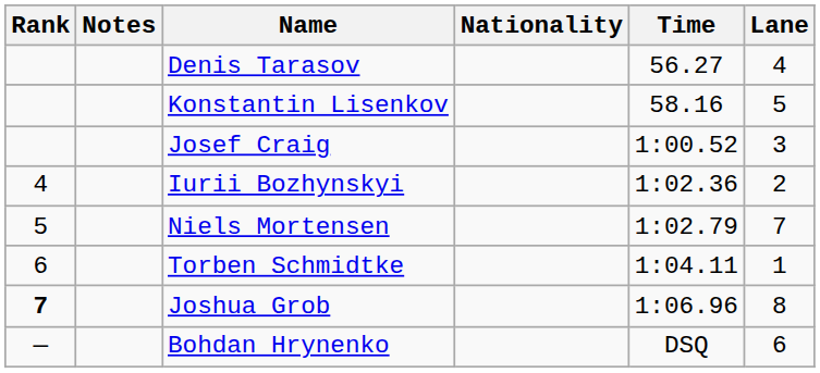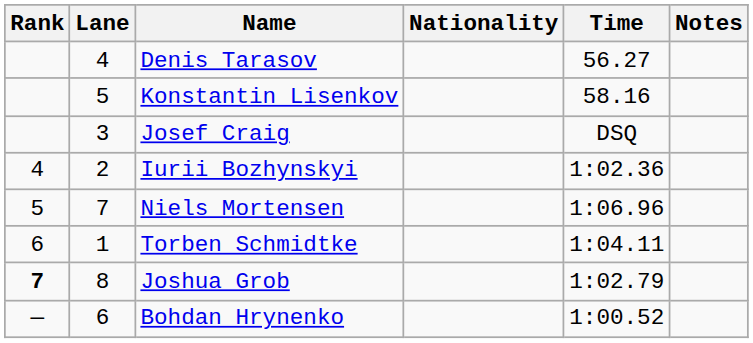columns swapped: Lane <-> Notes
Josef Craig | Time: 1:00.52 -> DSQ
Niels Mortensen | Time: 1:02.79 -> 1:06.96
Joshua Grob | Time: 1:06.96 -> 1:02.79
Bohdan Hrynenko | Time: DSQ -> 1:00.52
